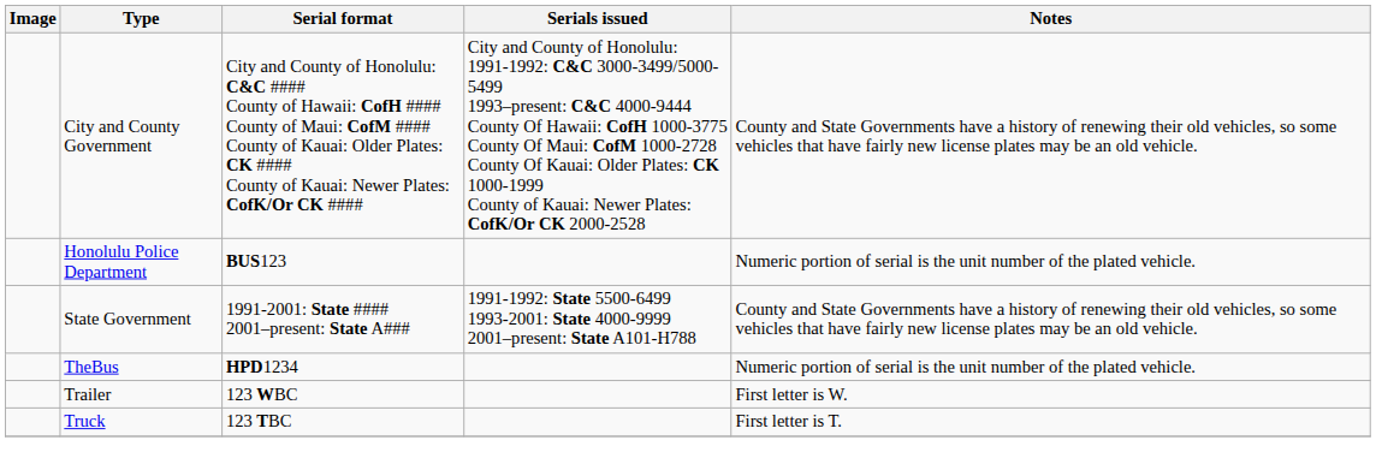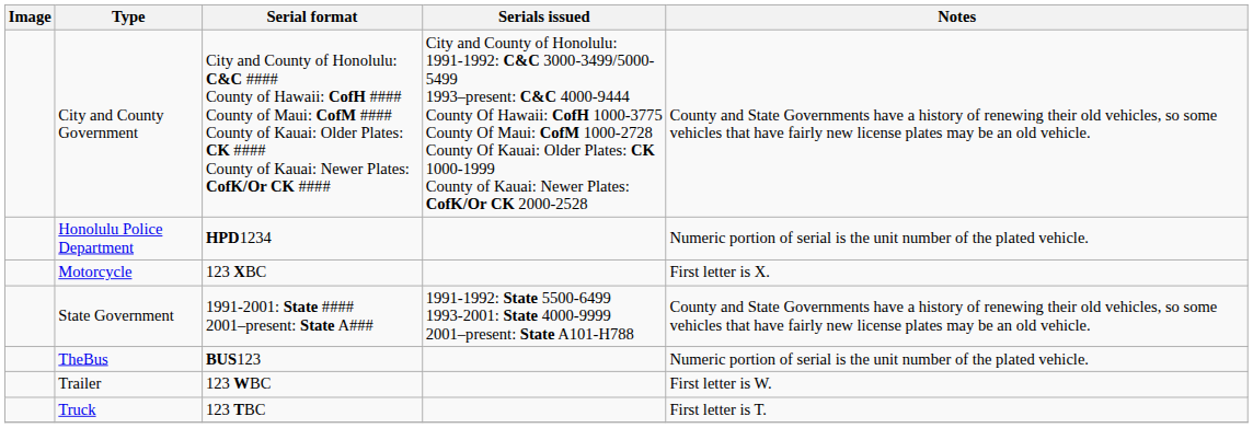Honolulu Police Department | Serial format: BUS123 -> HPD1234
+ row: Motorcycle | 123 XBC | First letter is X.
TheBus | Serial format: HPD1234 -> BUS123
